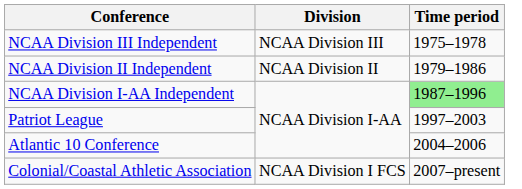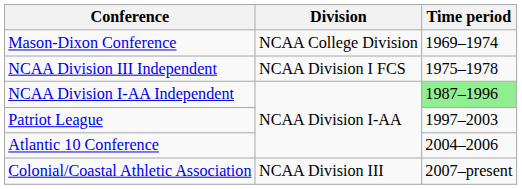+ row: Mason-Dixon Conference | NCAA College Division | 1969–1974
NCAA Division III Independent | Division: NCAA Division III -> NCAA Division I FCS
- row: NCAA Division II Independent | NCAA Division II | 1979–1986
Colonial/Coastal Athletic Association | Division: NCAA Division I FCS -> NCAA Division III
